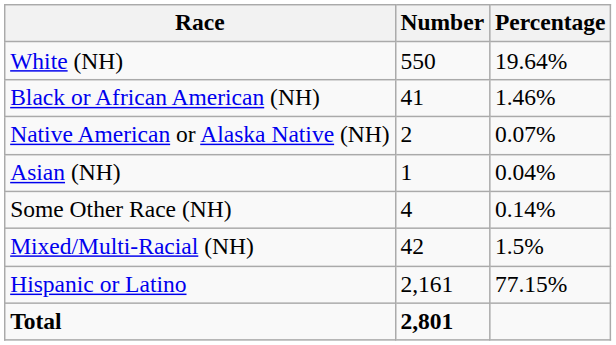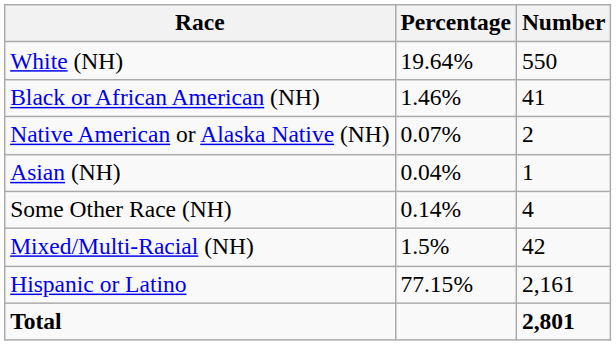columns swapped: Number <-> Percentage
